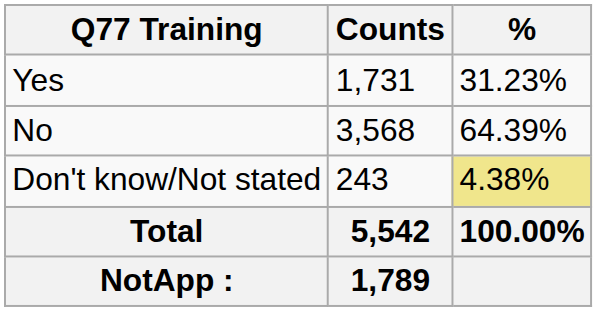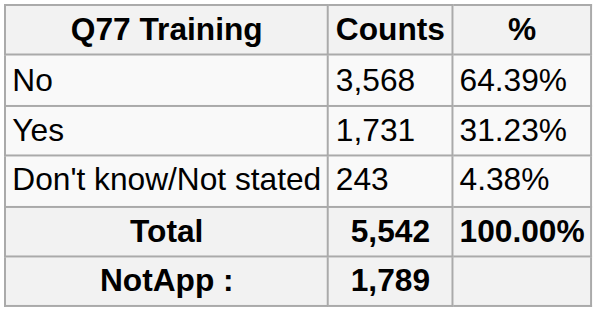rows swapped: Yes <-> No
Don't know/Not stated | %: khaki background -> no background
